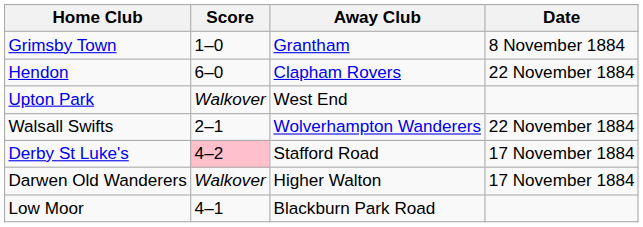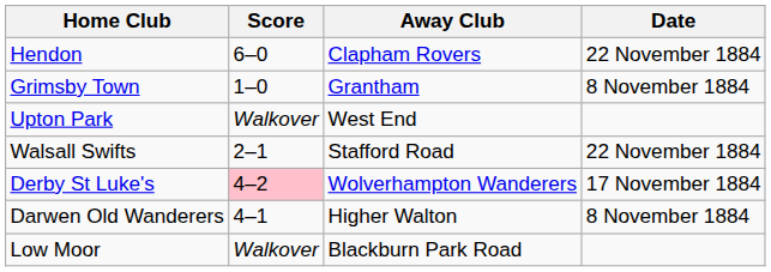rows swapped: Grimsby Town <-> Hendon
Walsall Swifts | Away Club: Wolverhampton Wanderers -> Stafford Road
Derby St Luke's | Away Club: Stafford Road -> Wolverhampton Wanderers
Darwen Old Wanderers | Score: Walkover -> 4–1
Darwen Old Wanderers | Date: 17 November 1884 -> 8 November 1884
Low Moor | Score: 4–1 -> Walkover
